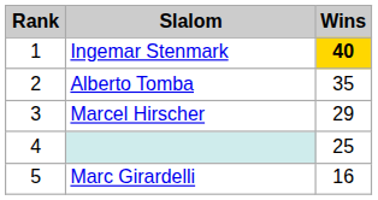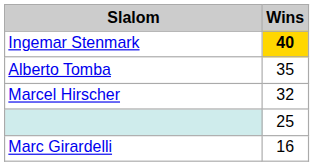- column: Rank | 1 | 2 | 3 | 4 | 5
Marcel Hirscher | Wins: 29 -> 32
